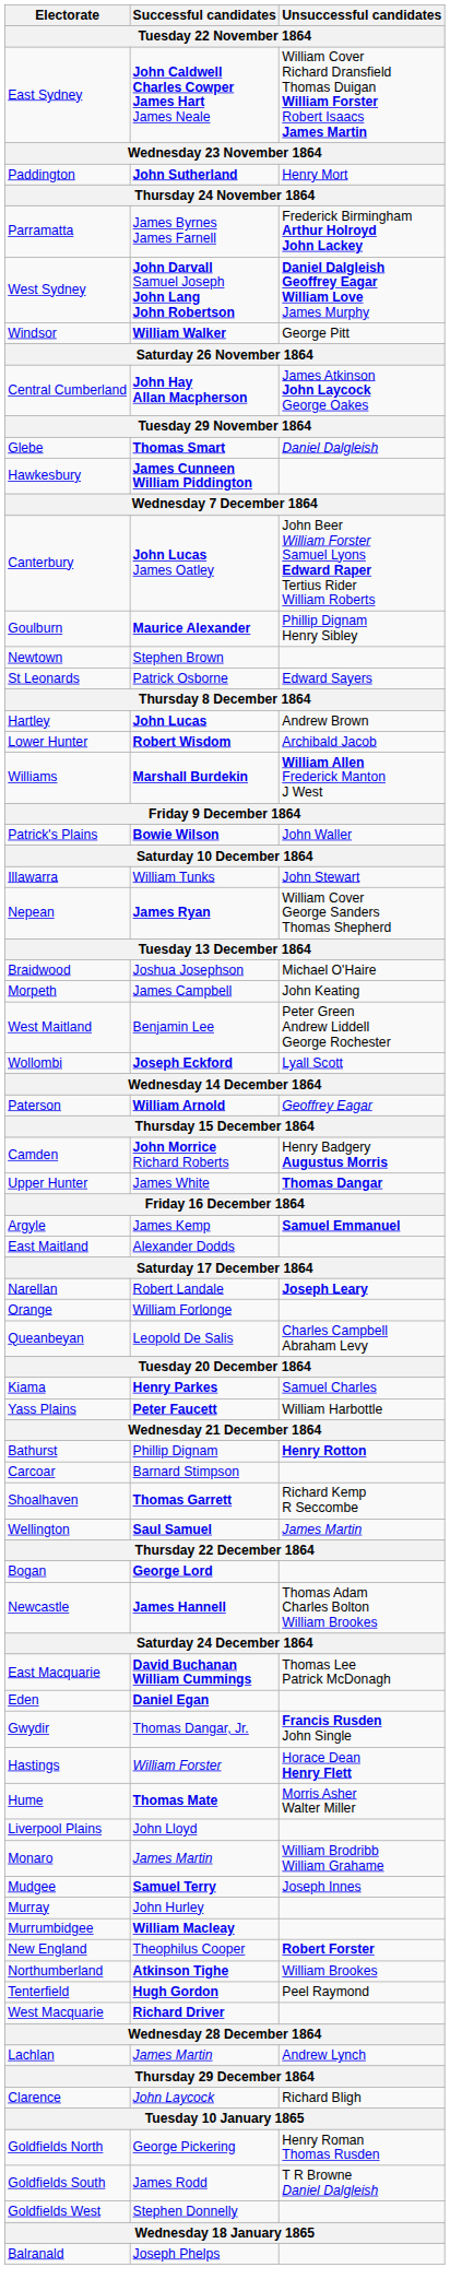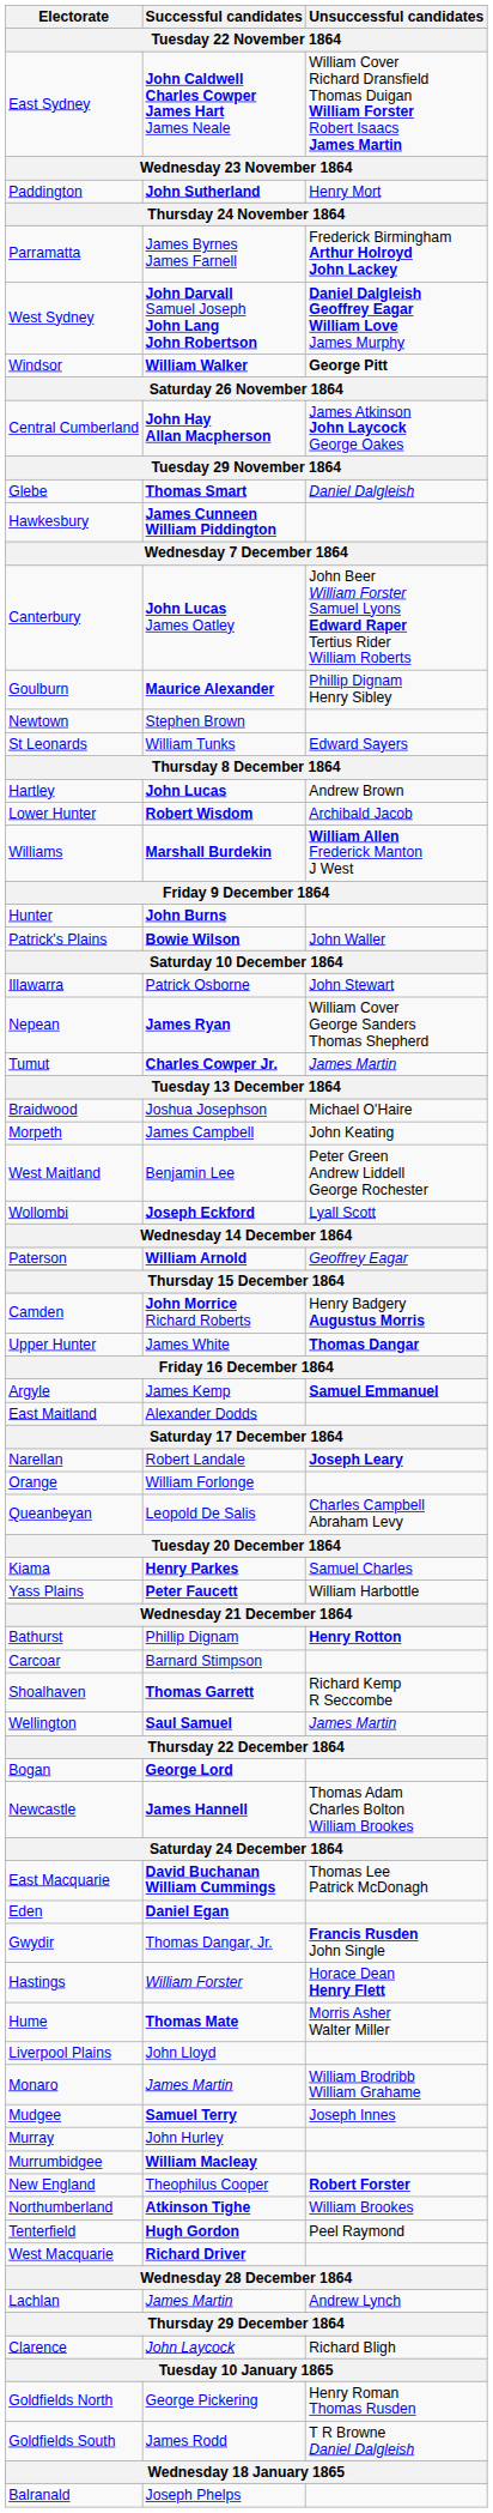Windsor | Unsuccessful candidates: normal -> bold
St Leonards | Successful candidates: Patrick Osborne -> William Tunks
+ row: Hunter | John Burns
Illawarra | Successful candidates: William Tunks -> Patrick Osborne
+ row: Tumut | Charles Cowper Jr. | James Martin
- row: Goldfields West | Stephen Donnelly
